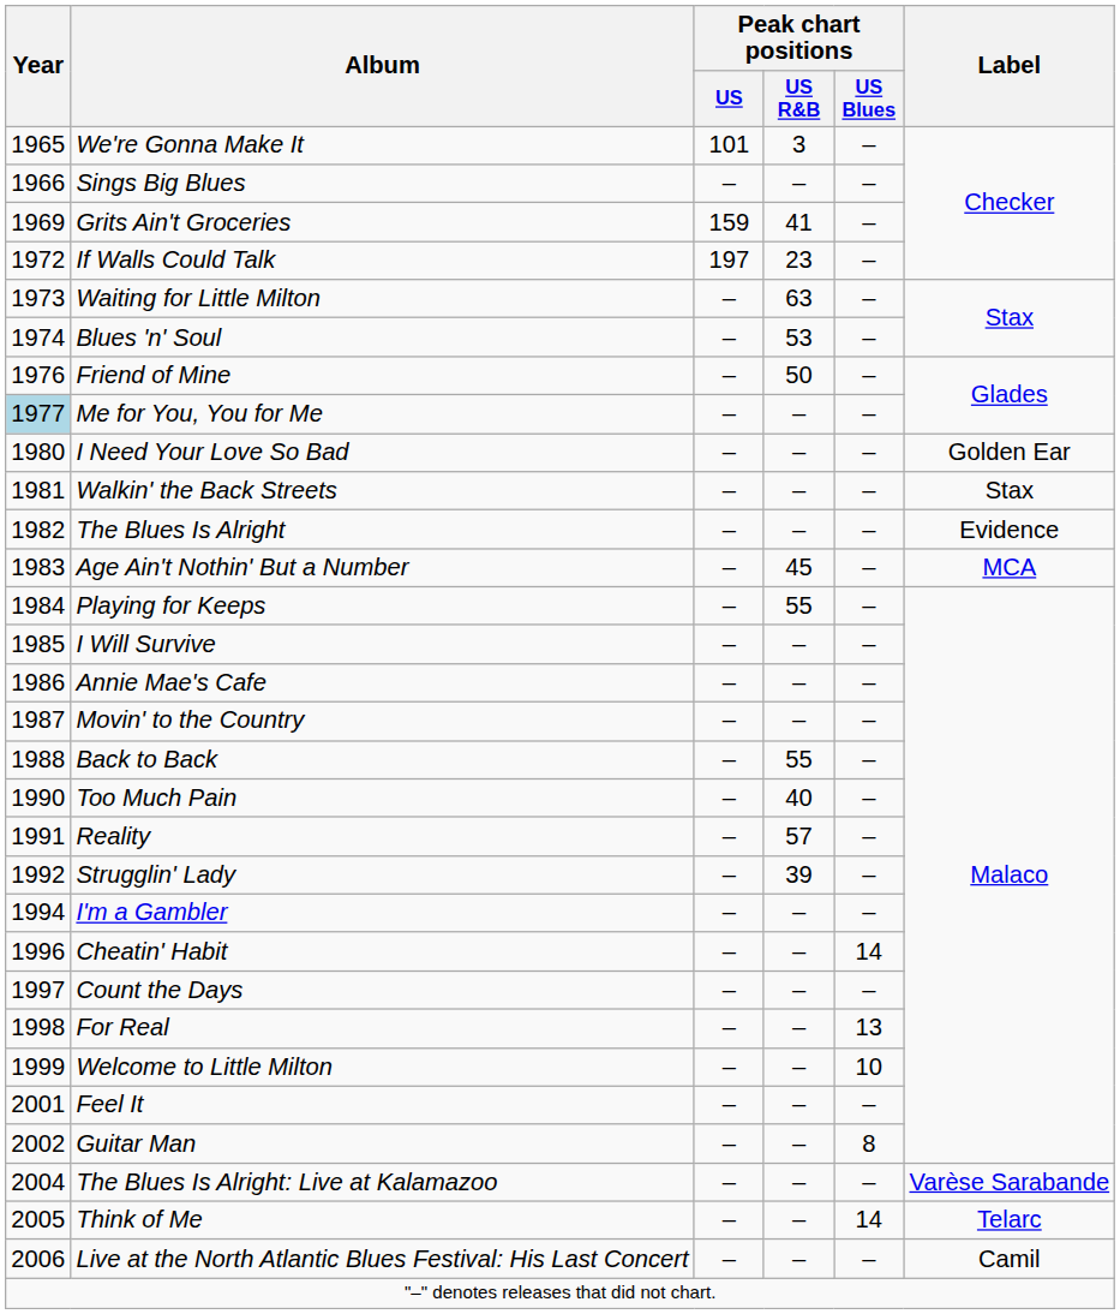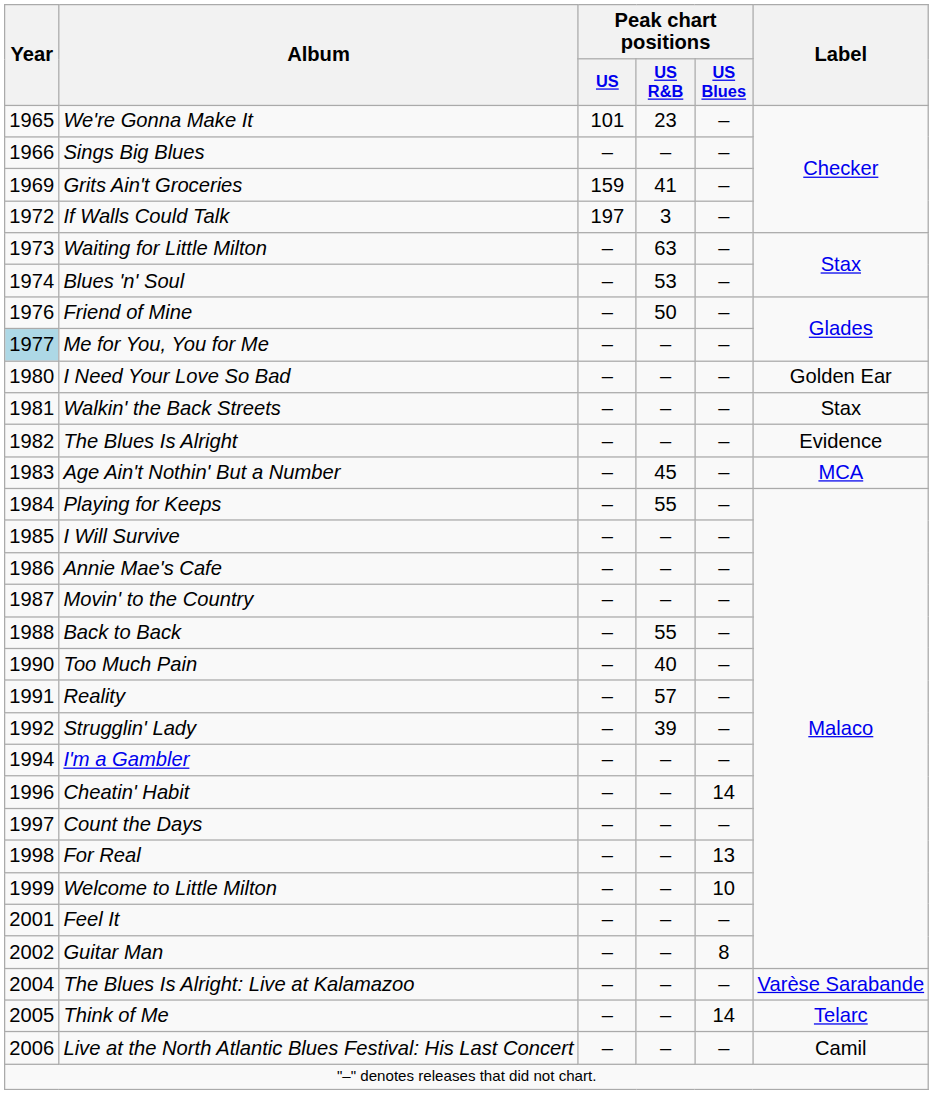We're Gonna Make It | Peak chart positions / US R&B: 3 -> 23
If Walls Could Talk | Peak chart positions / US R&B: 23 -> 3
